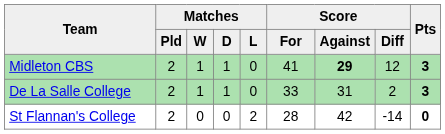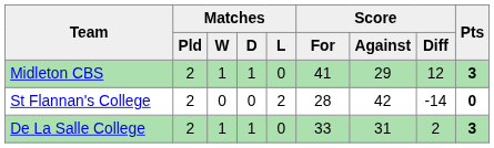Midleton CBS | Score / Against: bold -> normal
rows swapped: De La Salle College <-> St Flannan's College
